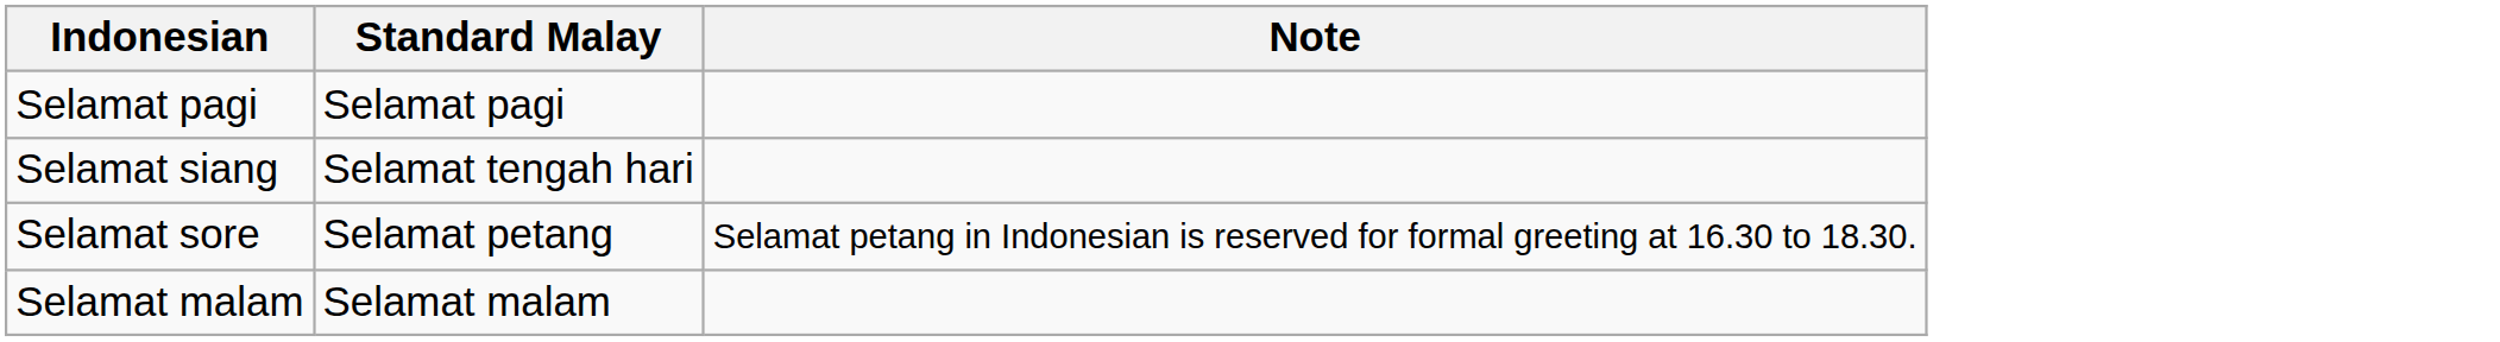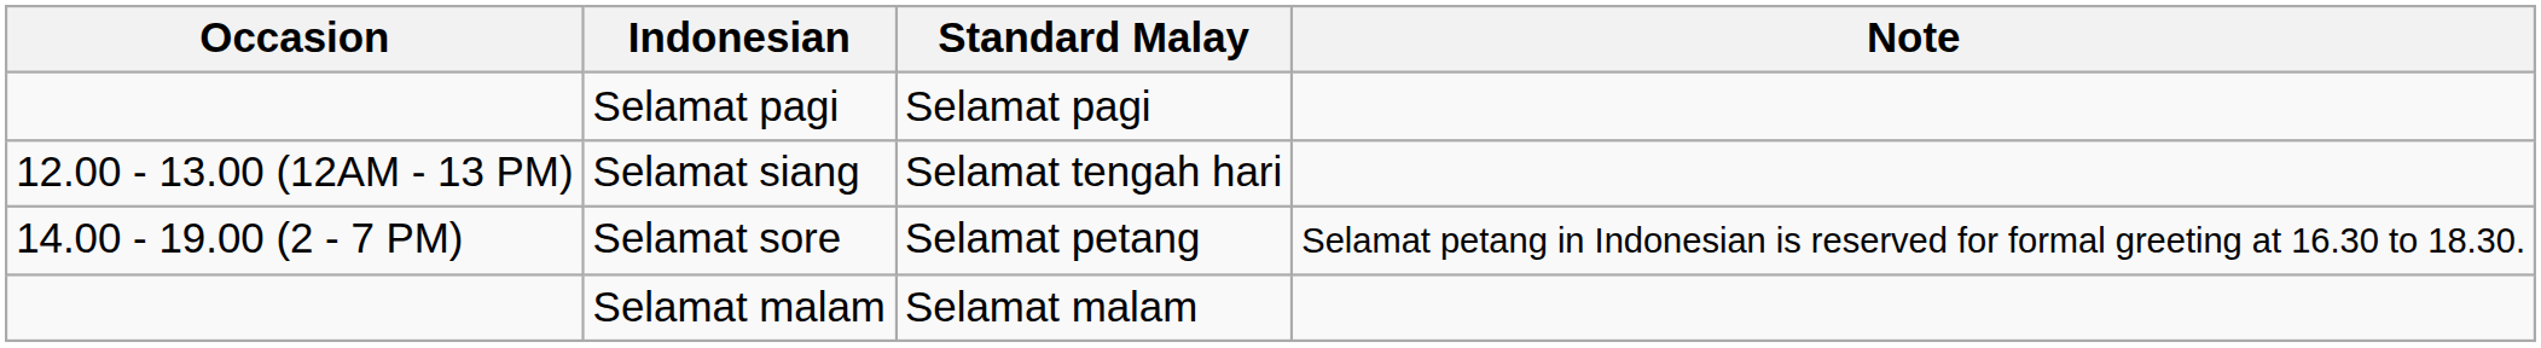+ column: Occasion | 12.00 - 13.00 (12AM - 13 PM) | 14.00 - 19.00 (2 - 7 PM)
